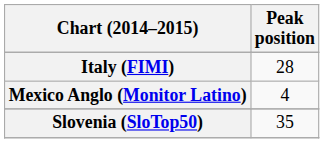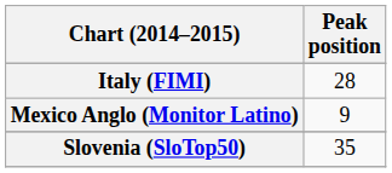Mexico Anglo (Monitor Latino) | Peak position: 4 -> 9
